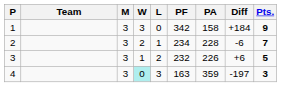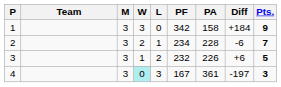4 | PF: 163 -> 167
4 | PA: 359 -> 361
